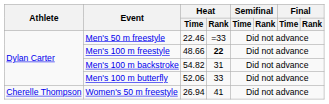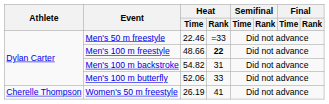Women's 50 m freestyle | Heat / Time: 26.94 -> 26.19
